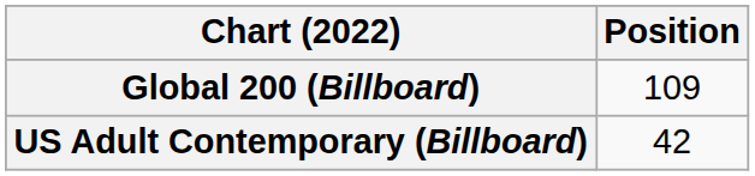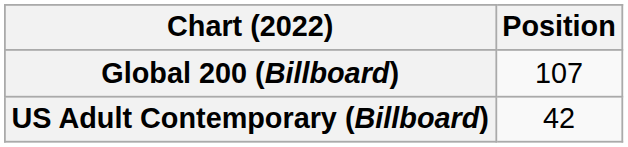Global 200 (Billboard) | Position: 109 -> 107
